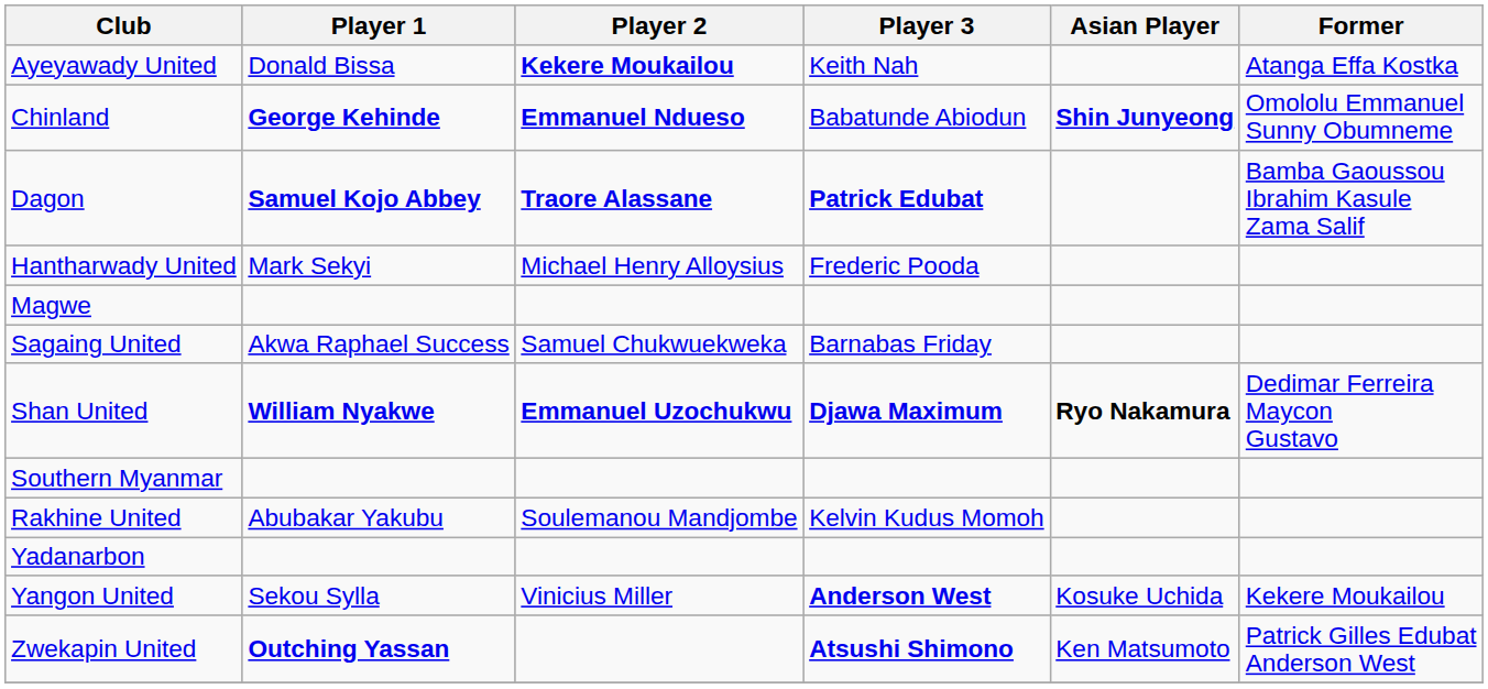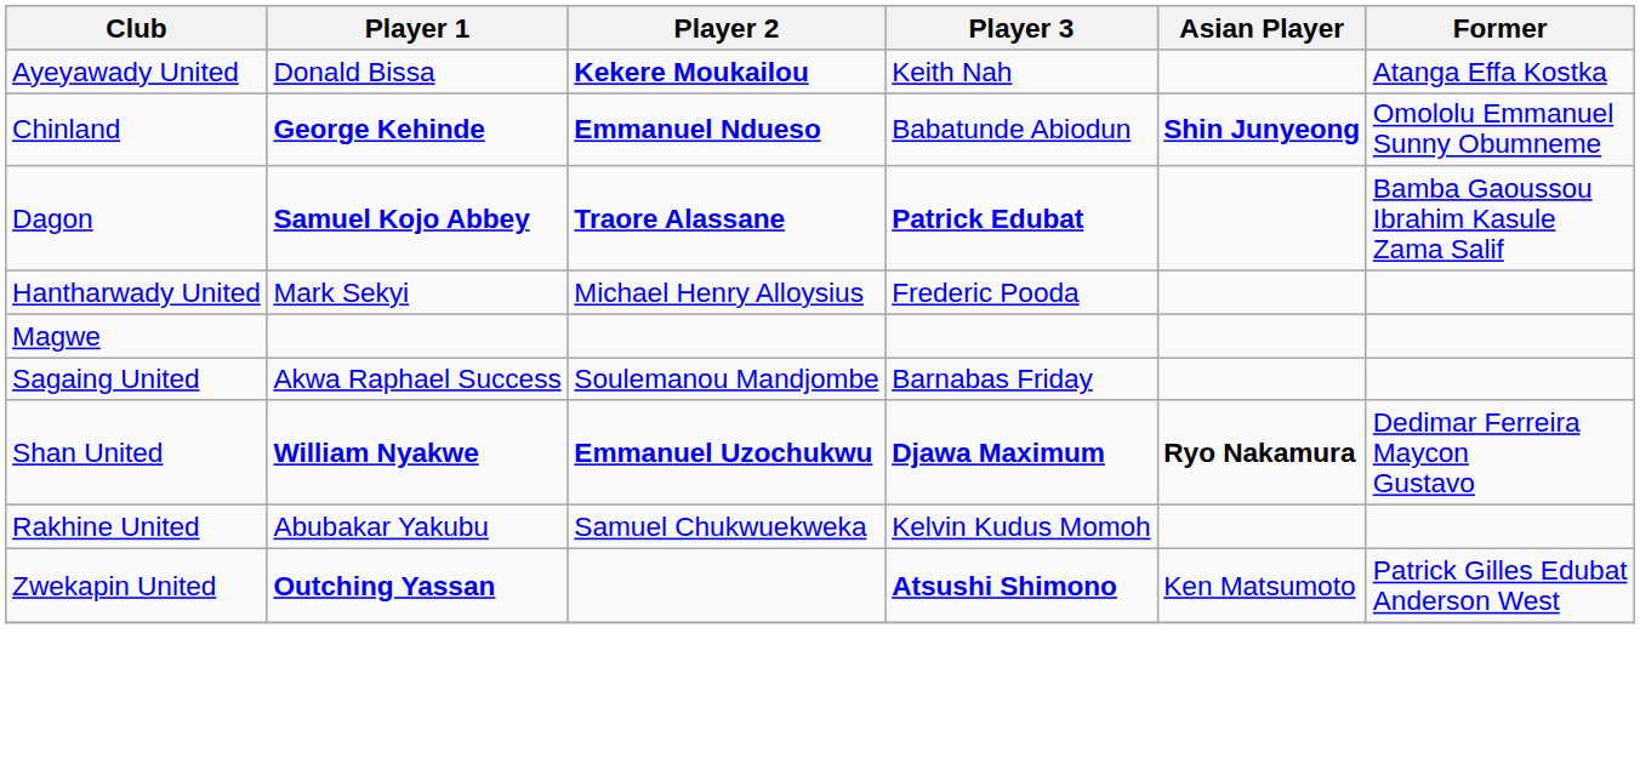Sagaing United | Player 2: Samuel Chukwuekweka -> Soulemanou Mandjombe
- row: Southern Myanmar
Rakhine United | Player 2: Soulemanou Mandjombe -> Samuel Chukwuekweka
- row: Yadanarbon
- row: Yangon United | Sekou Sylla | Vinicius Miller | Anderson West | Kosuke Uchida | Kekere Moukailou
